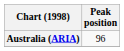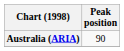Australia (ARIA) | Peak position: 96 -> 90
